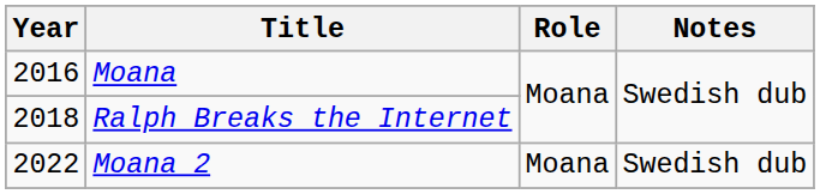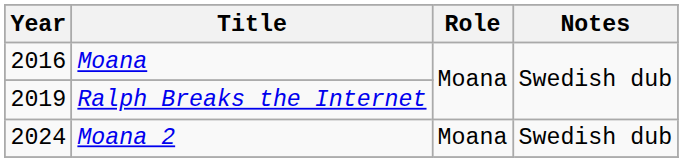Ralph Breaks the Internet | Year: 2018 -> 2019
Moana 2 | Year: 2022 -> 2024
